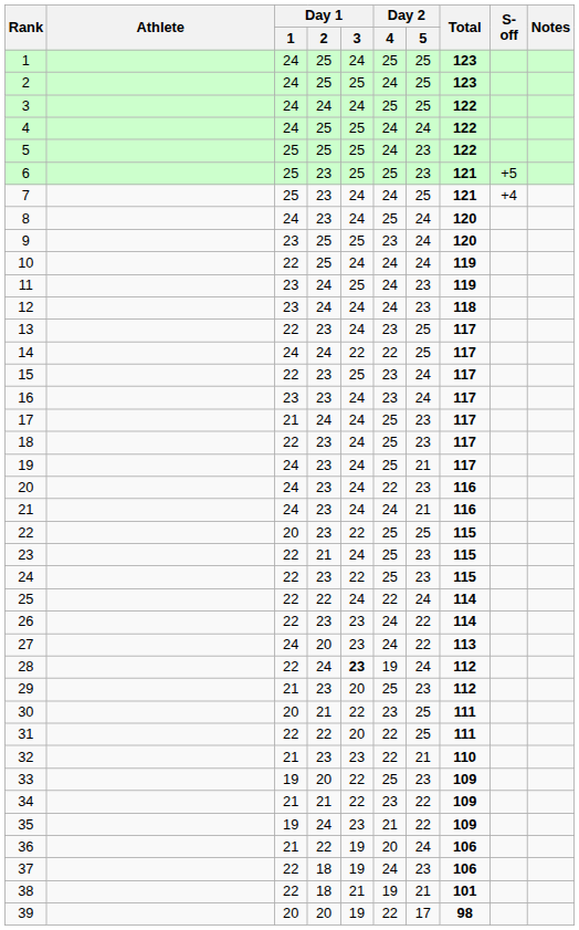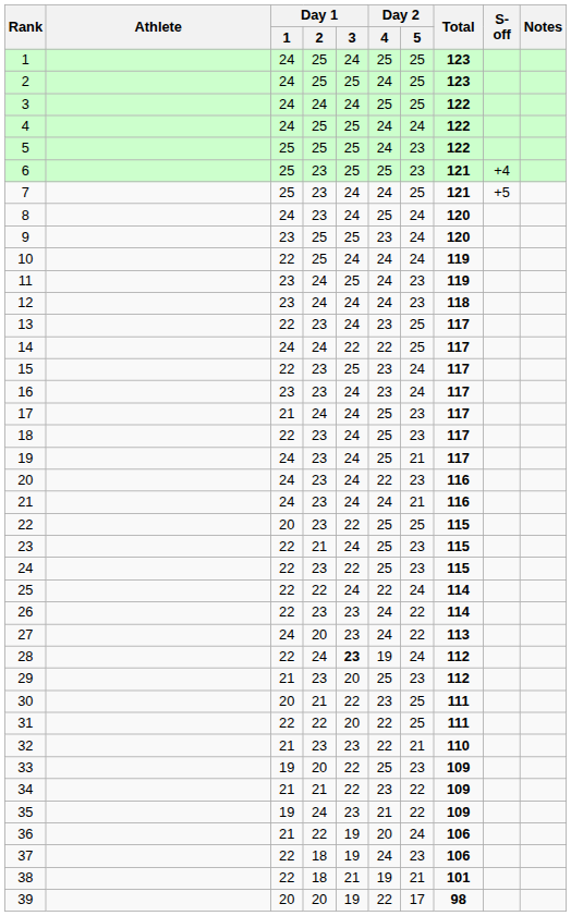6 | S-off: +5 -> +4
7 | S-off: +4 -> +5
